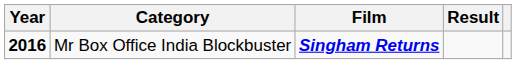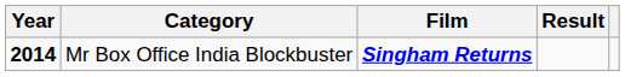Mr Box Office India Blockbuster | Year: 2016 -> 2014
